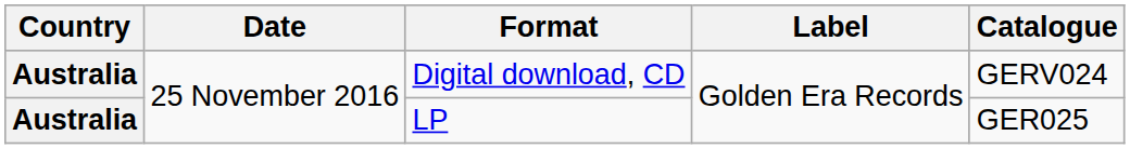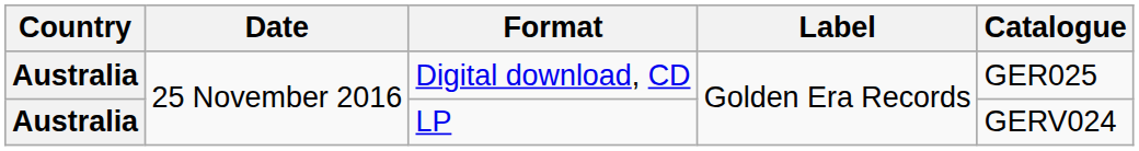Digital download, CD | Catalogue: GERV024 -> GER025
LP | Catalogue: GER025 -> GERV024
